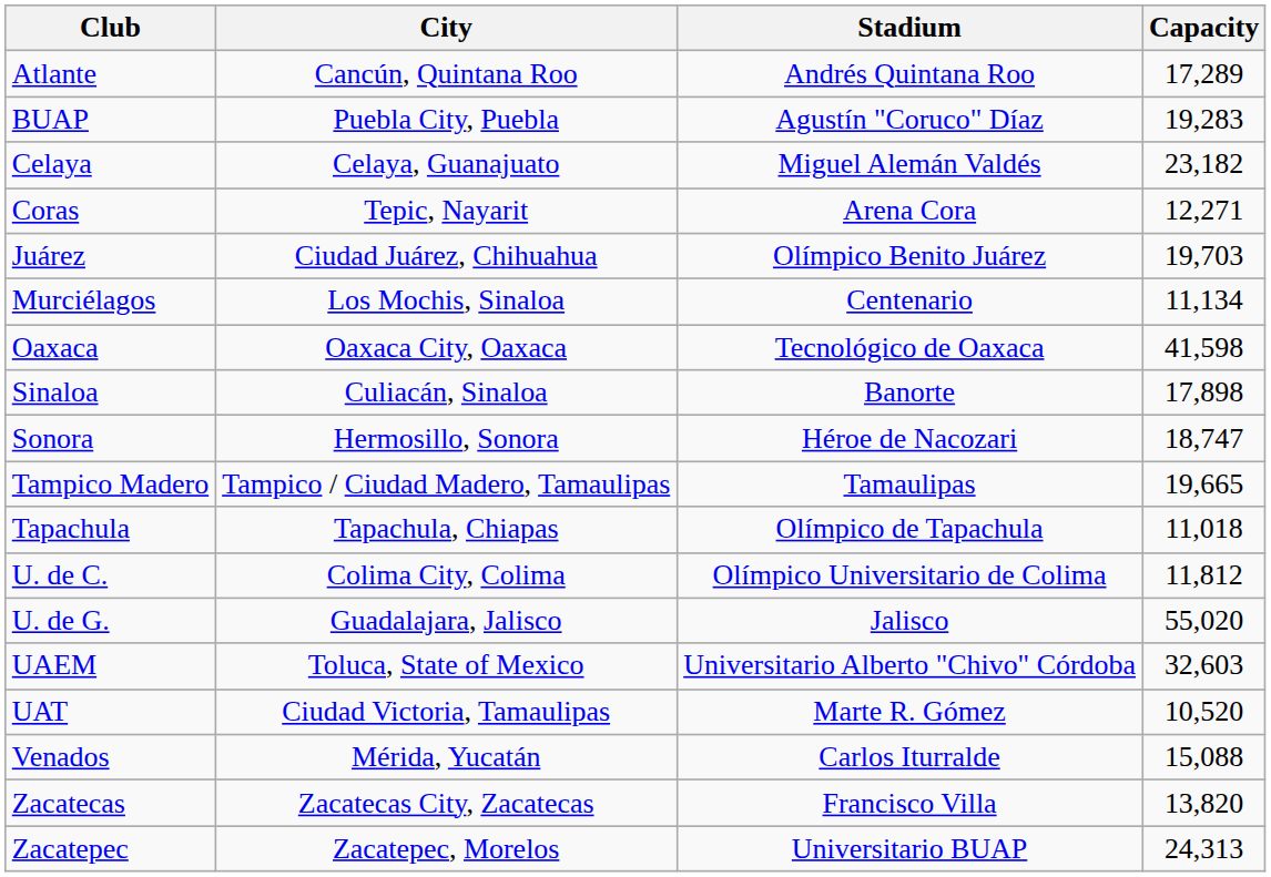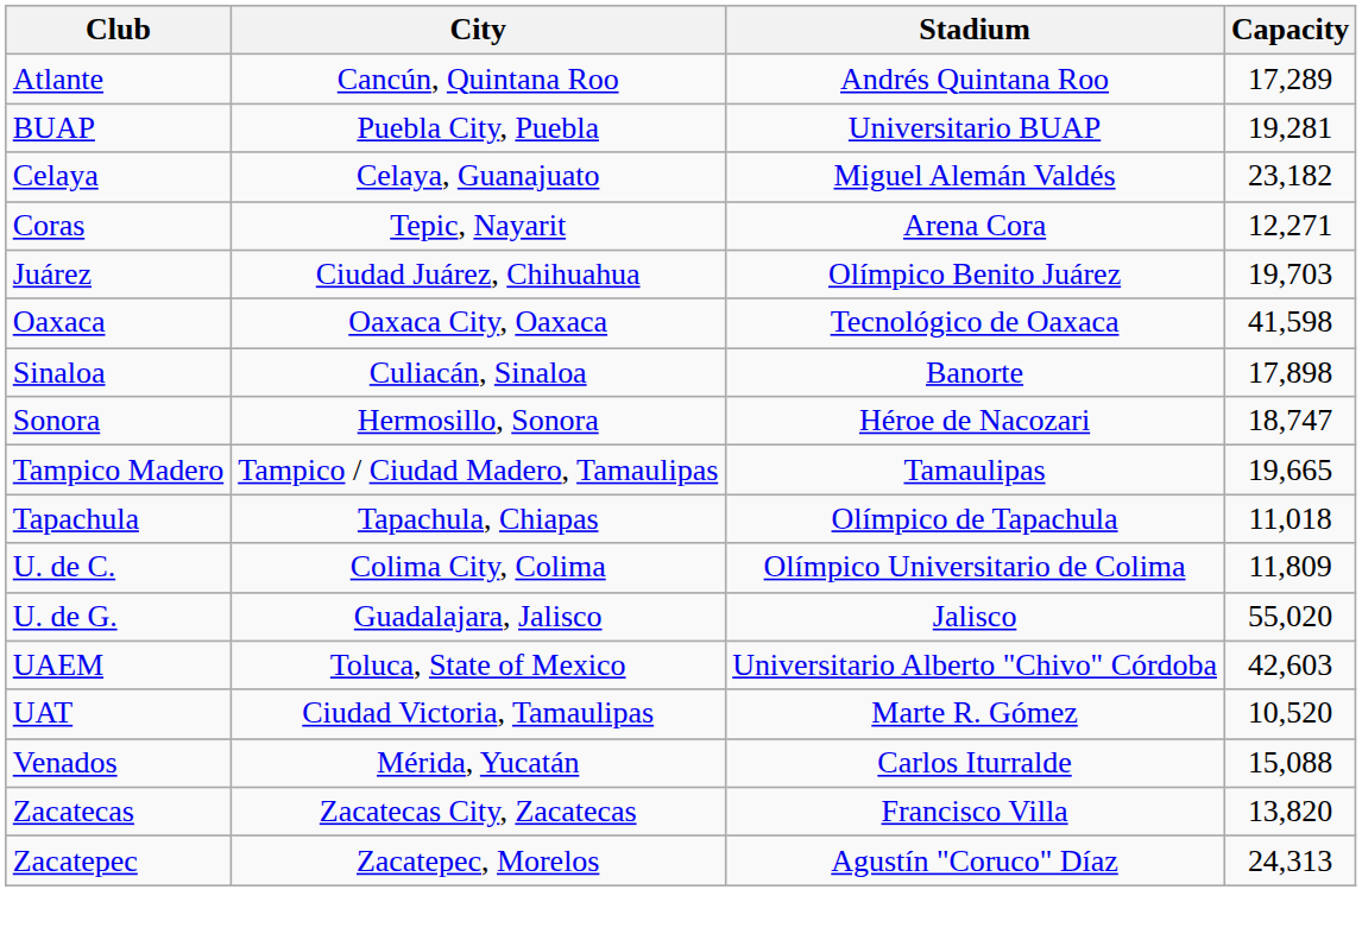BUAP | Stadium: Agustín "Coruco" Díaz -> Universitario BUAP
BUAP | Capacity: 19,283 -> 19,281
- row: Murciélagos | Los Mochis, Sinaloa | Centenario | 11,134
U. de C. | Capacity: 11,812 -> 11,809
UAEM | Capacity: 32,603 -> 42,603
Zacatepec | Stadium: Universitario BUAP -> Agustín "Coruco" Díaz
